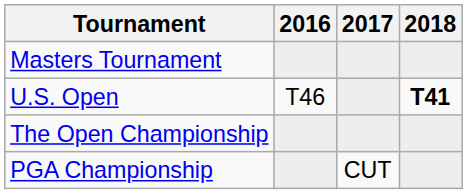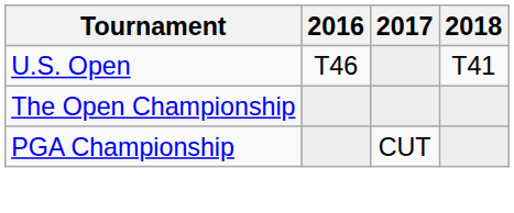- row: Masters Tournament
U.S. Open | 2018: bold -> normal
